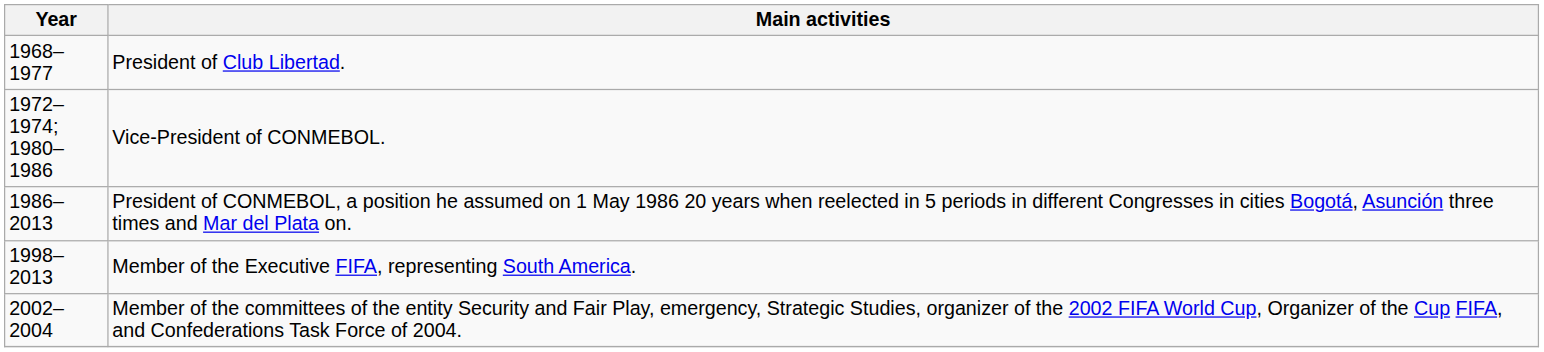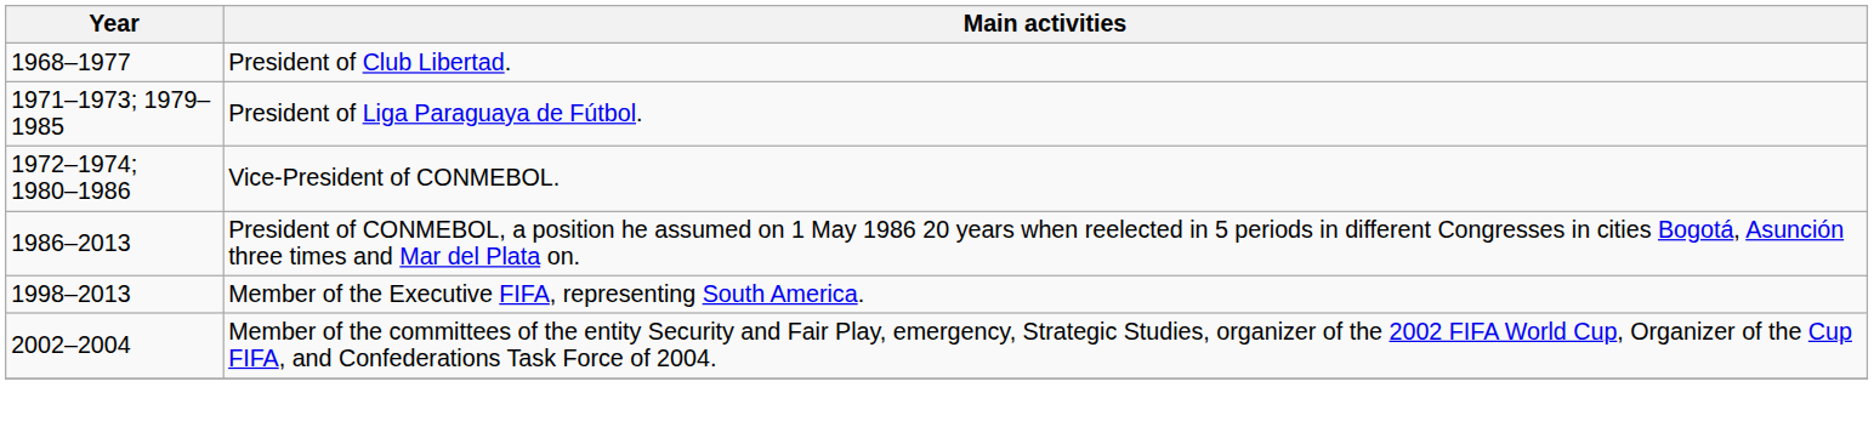+ row: 1971–1973; 1979–1985 | President of Liga Paraguaya de Fútbol.
